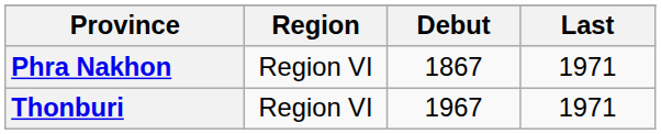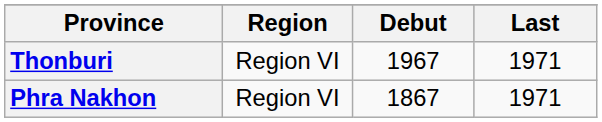rows swapped: Phra Nakhon <-> Thonburi
